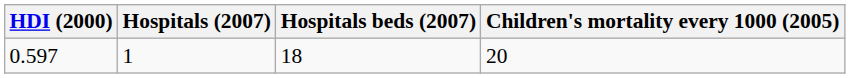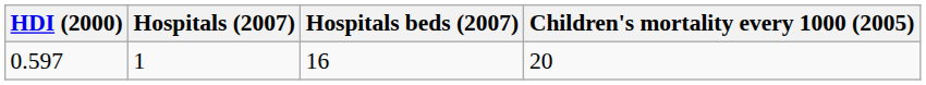0.597 | Hospitals beds (2007): 18 -> 16
